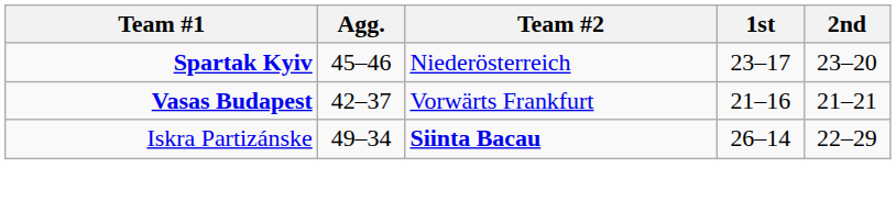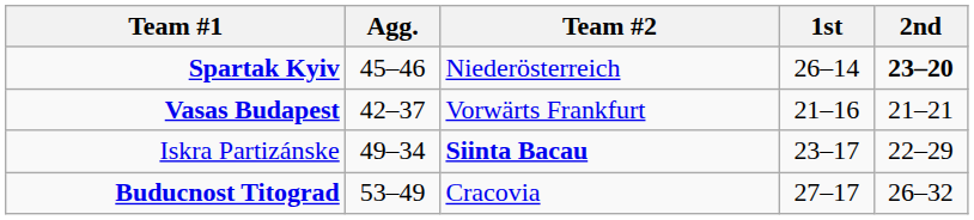Spartak Kyiv | 1st: 23–17 -> 26–14
Spartak Kyiv | 2nd: normal -> bold
Iskra Partizánske | 1st: 26–14 -> 23–17
+ row: Buducnost Titograd | 53–49 | Cracovia | 27–17 | 26–32
